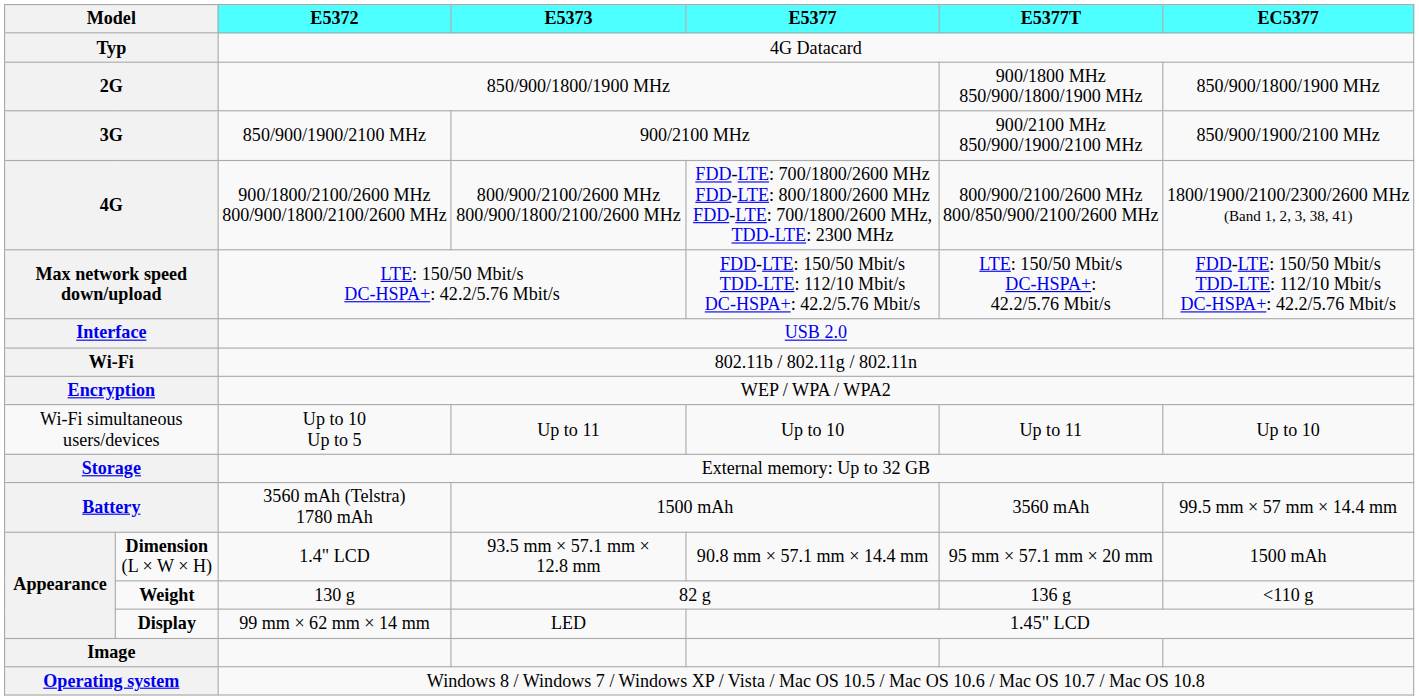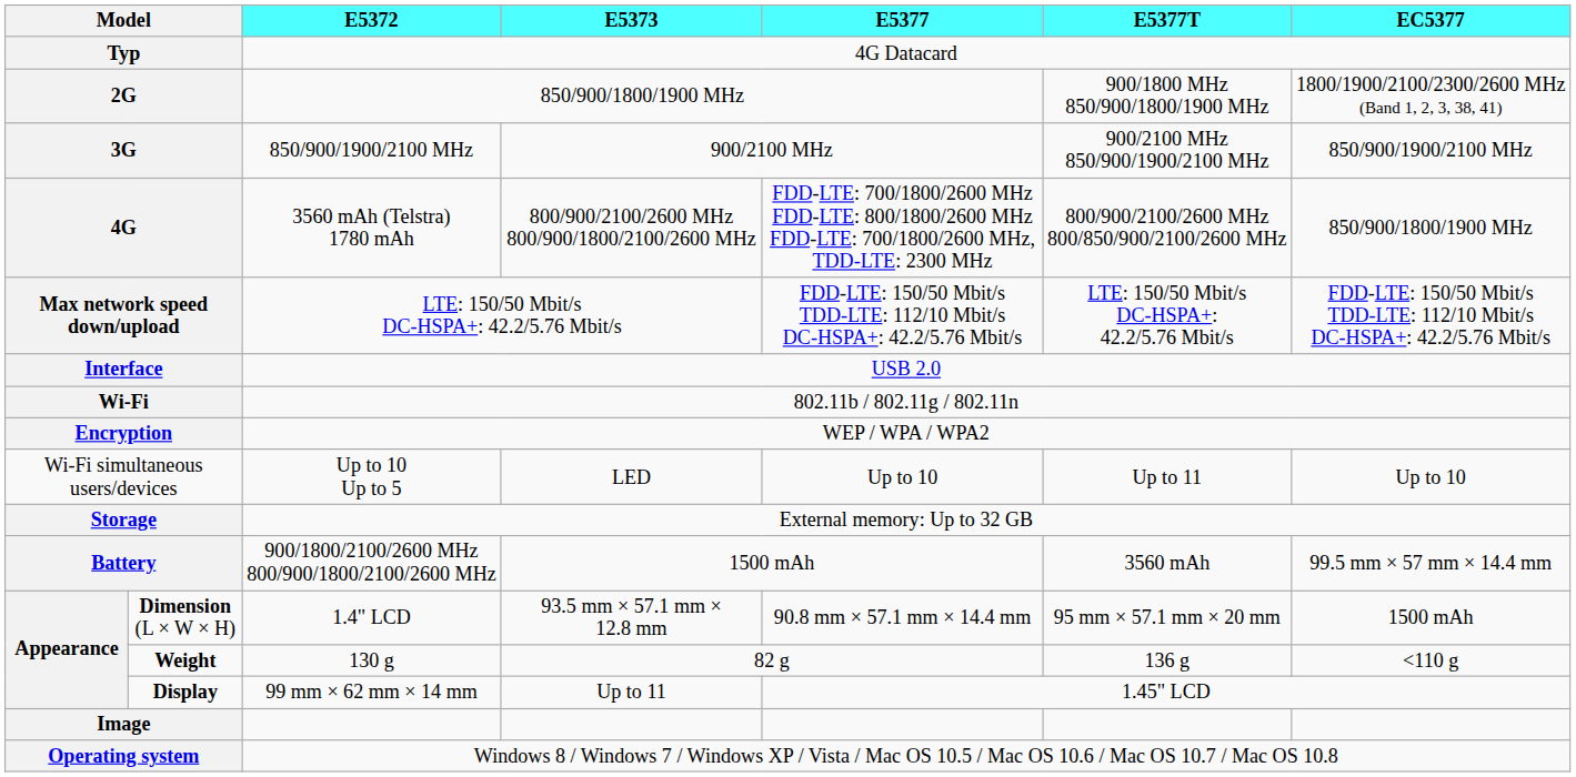2G | EC5377: 850/900/1800/1900 MHz -> 1800/1900/2100/2300/2600 MHz (Band 1, 2, 3, 38, 41)
4G | E5372: 900/1800/2100/2600 MHz 800/900/1800/2100/2600 MHz -> 3560 mAh (Telstra) 1780 mAh
4G | EC5377: 1800/1900/2100/2300/2600 MHz (Band 1, 2, 3, 38, 41) -> 850/900/1800/1900 MHz
Wi-Fi simultaneous users/devices | E5373: Up to 11 -> LED
Battery | E5372: 3560 mAh (Telstra) 1780 mAh -> 900/1800/2100/2600 MHz 800/900/1800/2100/2600 MHz
Display | E5373: LED -> Up to 11
